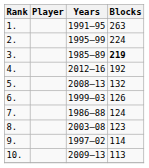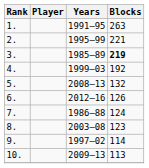2. | Blocks: 224 -> 221
4. | Years: 2012–16 -> 1999–03
6. | Years: 1999–03 -> 2012–16
